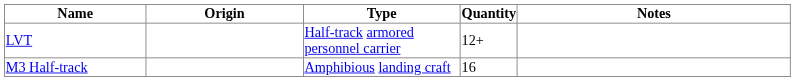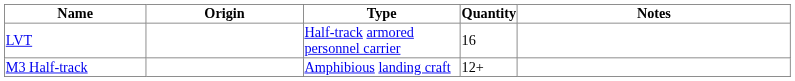LVT | Quantity: 12+ -> 16
M3 Half-track | Quantity: 16 -> 12+
